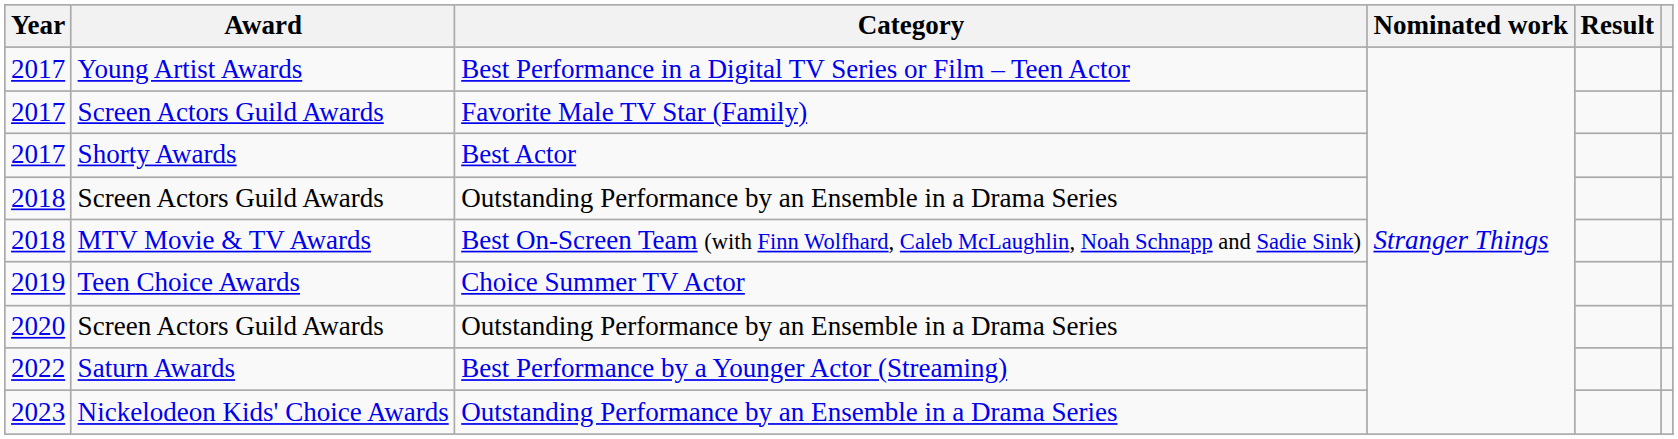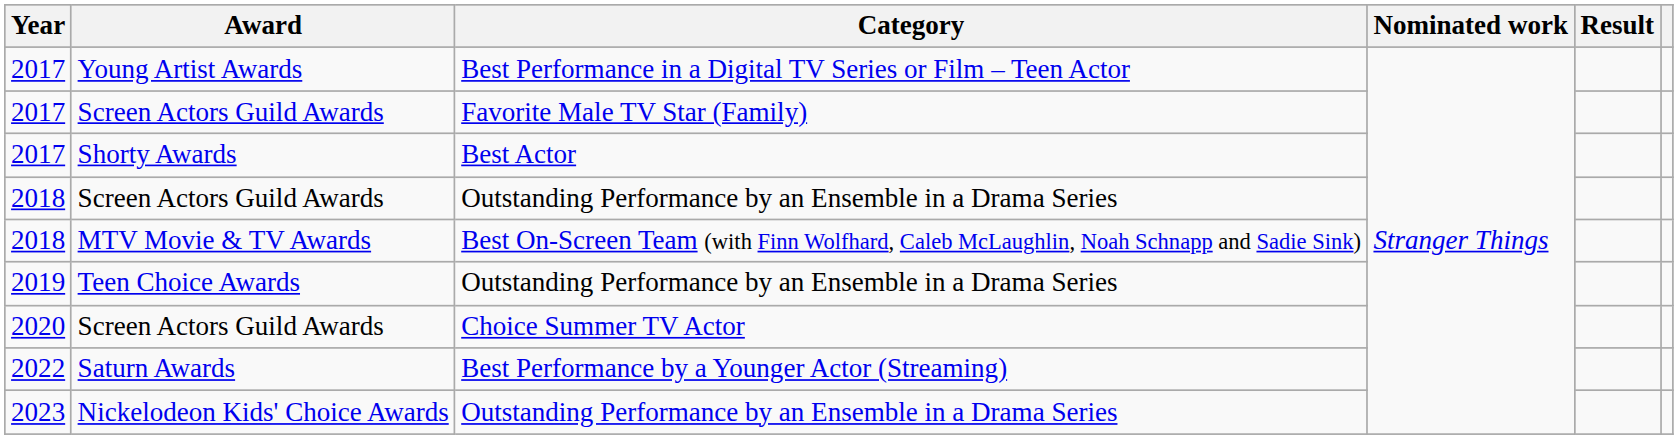Teen Choice Awards | Category: Choice Summer TV Actor -> Outstanding Performance by an Ensemble in a Drama Series
2020 / Screen Actors Guild Awards | Category: Outstanding Performance by an Ensemble in a Drama Series -> Choice Summer TV Actor
